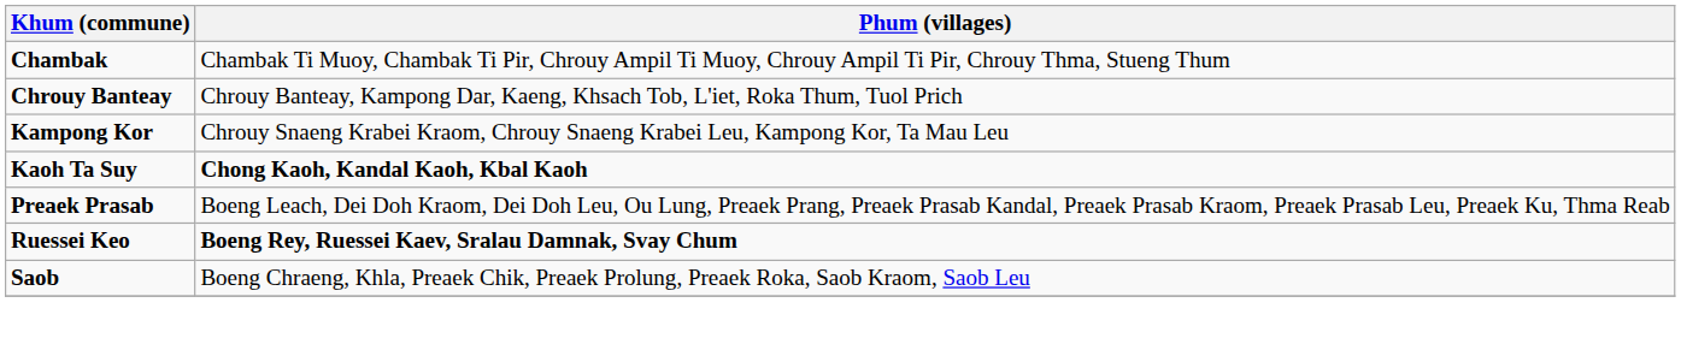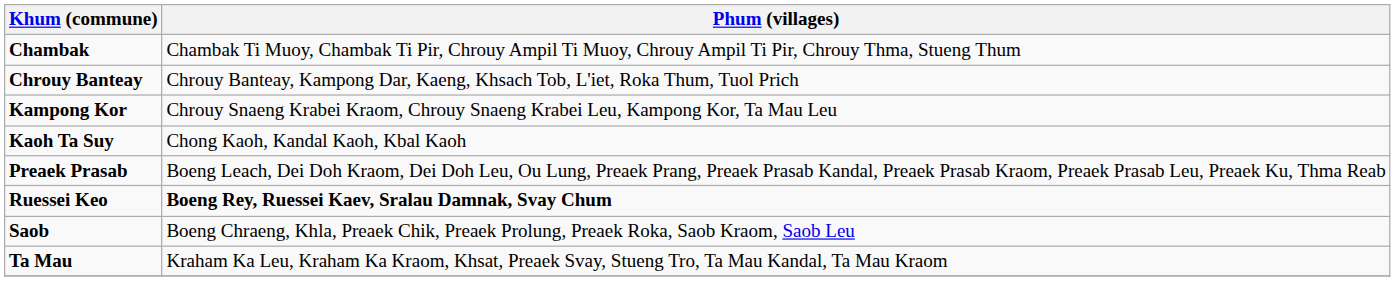Kaoh Ta Suy | Phum (villages): bold -> normal
+ row: Ta Mau | Kraham Ka Leu, Kraham Ka Kraom, Khsat, Preaek Svay, Stueng Tro, Ta Mau Kandal, Ta Mau Kraom
